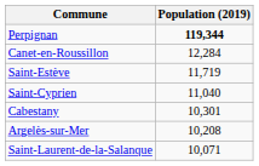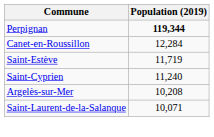Saint-Cyprien | Population (2019): 11,040 -> 11,240
- row: Cabestany | 10,301
